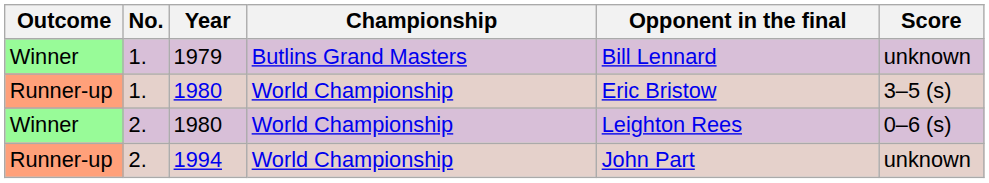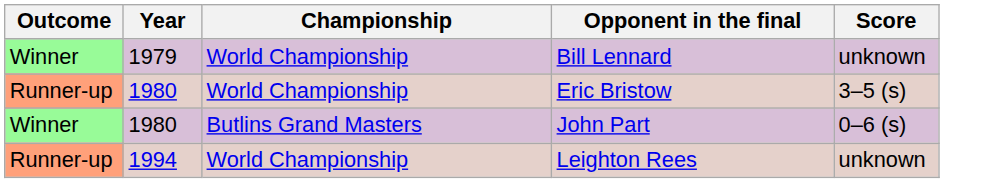- column: No. | 1. | 1. | 2. | 2.
1979 | Championship: Butlins Grand Masters -> World Championship
Winner / 1980 | Championship: World Championship -> Butlins Grand Masters
Winner / 1980 | Opponent in the final: Leighton Rees -> John Part
1994 | Opponent in the final: John Part -> Leighton Rees
